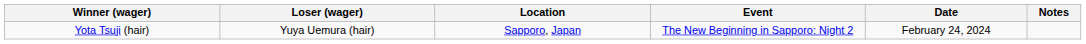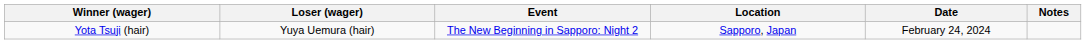columns swapped: Location <-> Event
